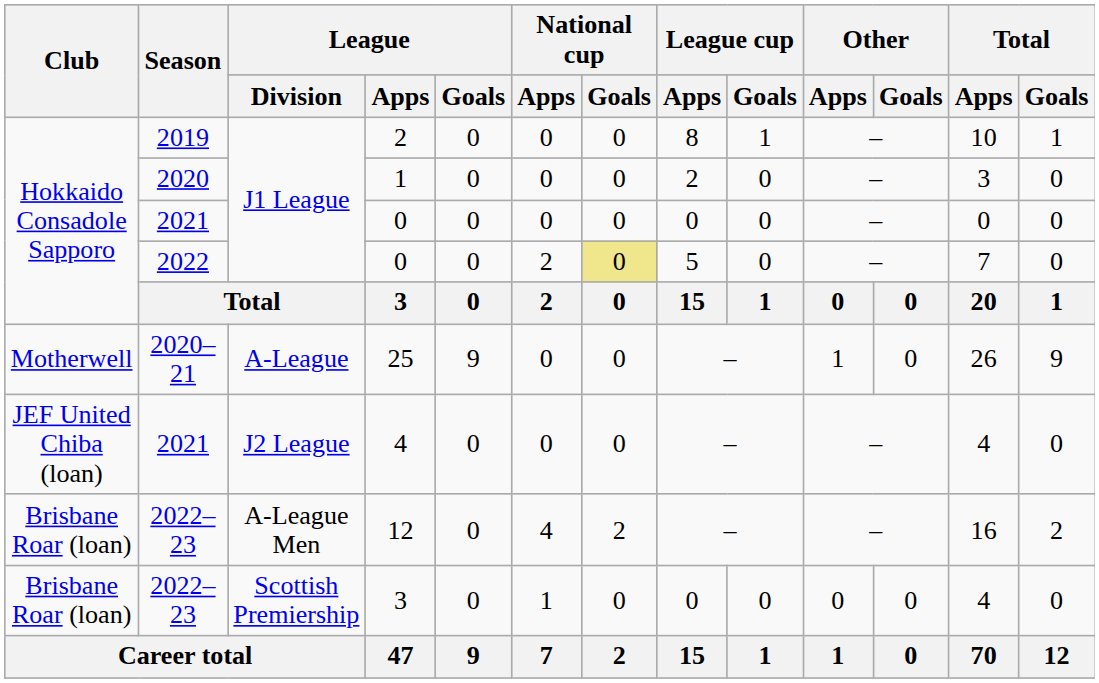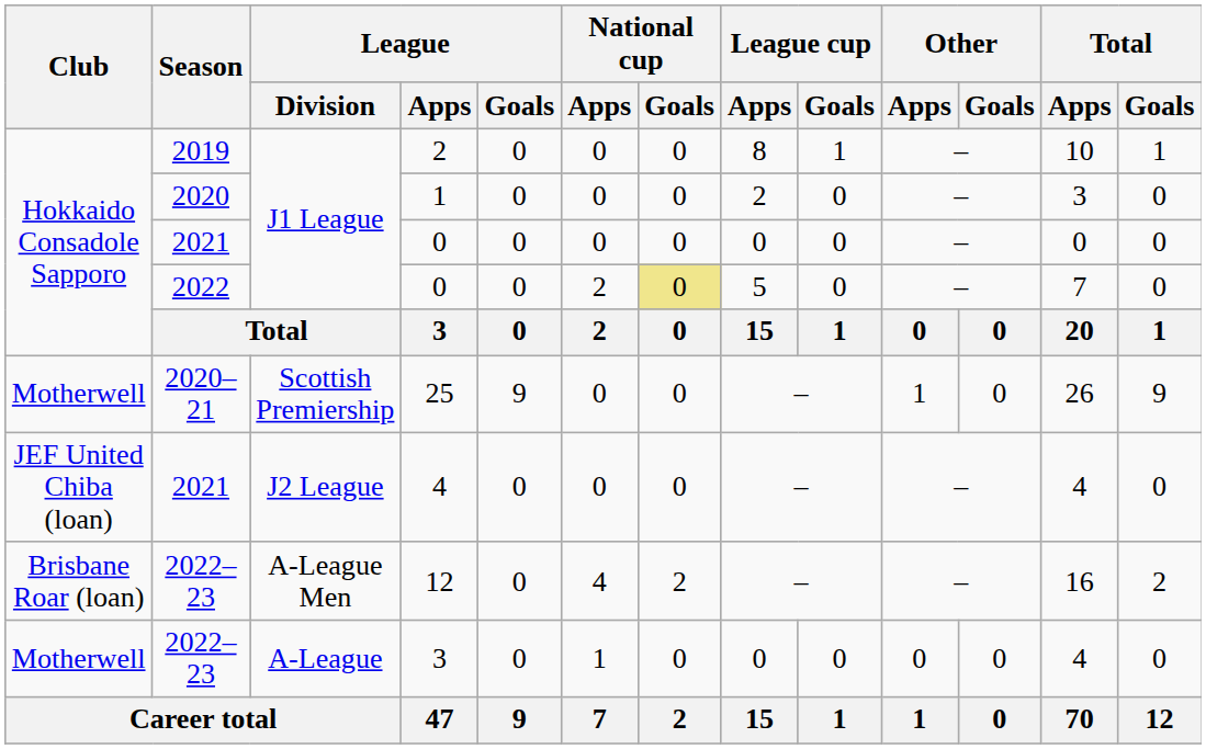25 | League / Division: A-League -> Scottish Premiership
2022–23 / 3 | Club: Brisbane Roar (loan) -> Motherwell
2022–23 / 3 | League / Division: Scottish Premiership -> A-League
